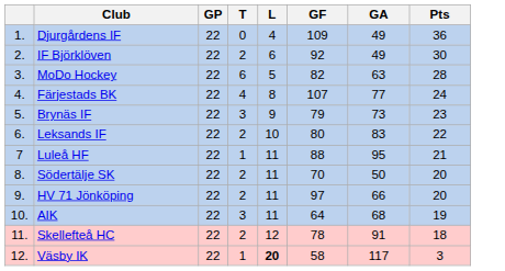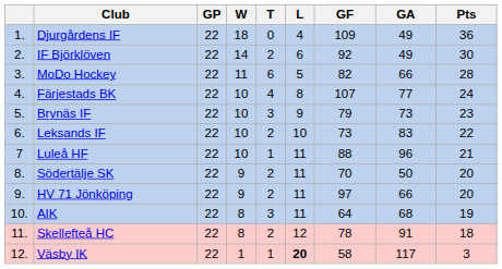+ column: W | 18 | 14 | 11 | 10 | 10 | 10 | 10 | 9 | 9 | 8 | 8 | 1
MoDo Hockey | GA: 63 -> 66
Leksands IF | GF: 80 -> 73
Luleå HF | GA: 95 -> 96
